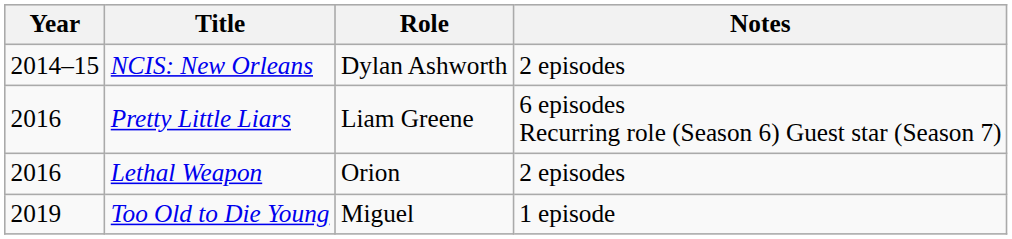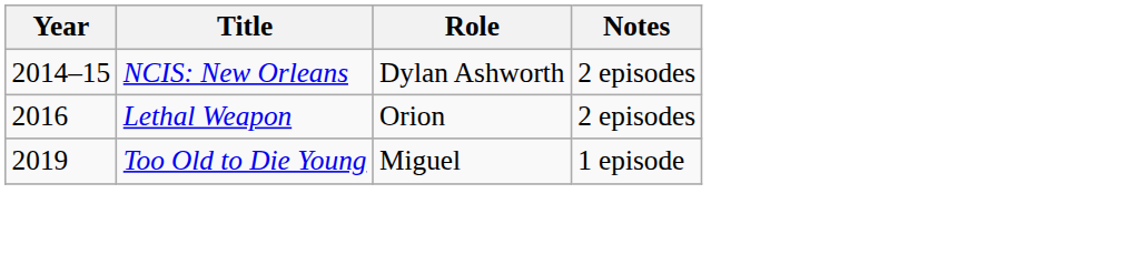- row: 2016 | Pretty Little Liars | Liam Greene | 6 episodes Recurring role (Season 6) Guest star (Season 7)
